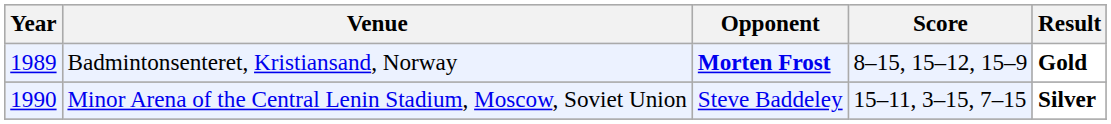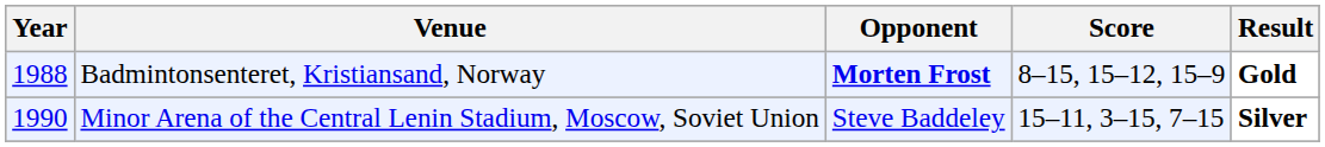Badmintonsenteret, Kristiansand, Norway | Year: 1989 -> 1988
